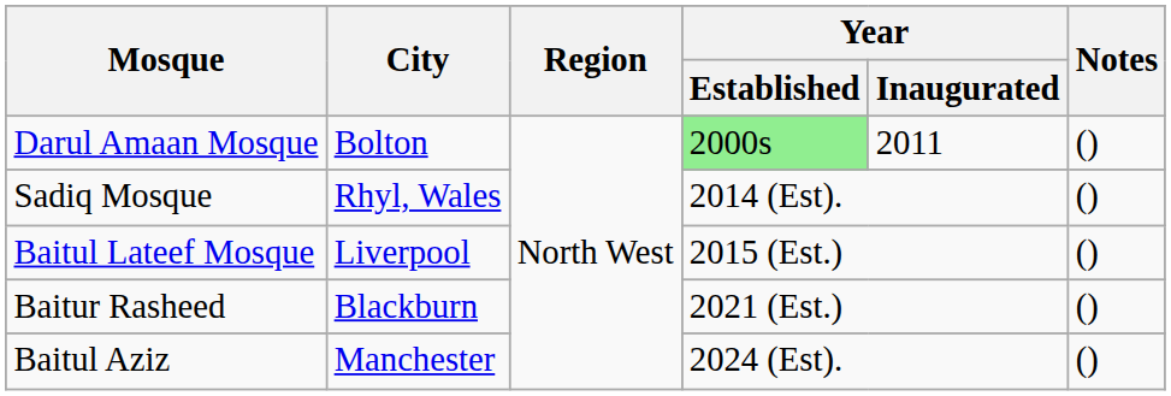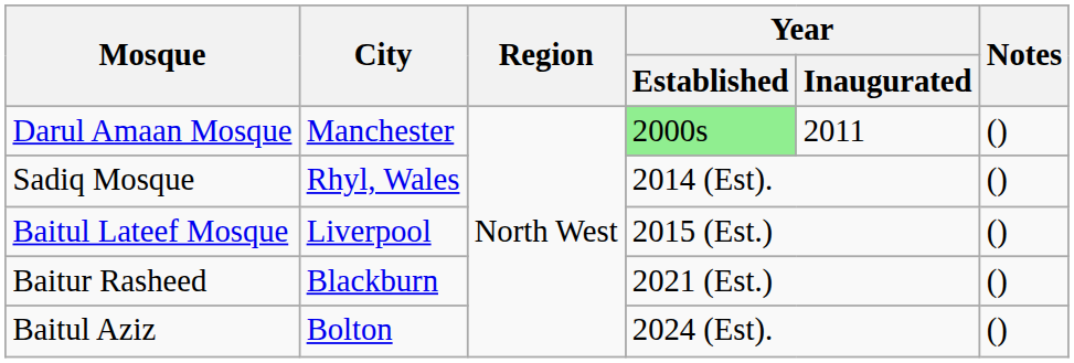Darul Amaan Mosque | City: Bolton -> Manchester
Baitul Aziz | City: Manchester -> Bolton
